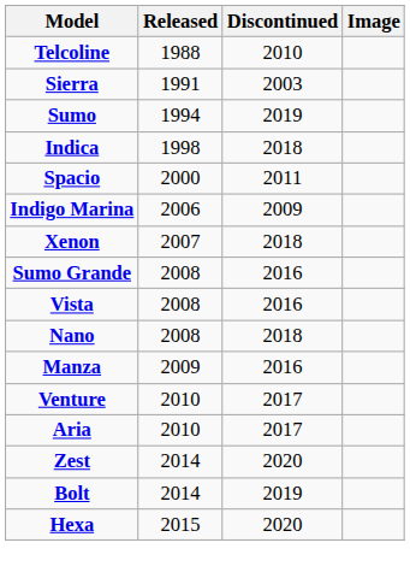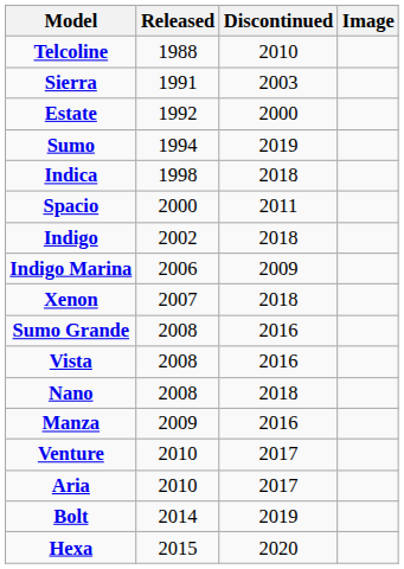+ row: Estate | 1992 | 2000
+ row: Indigo | 2002 | 2018
- row: Zest | 2014 | 2020
